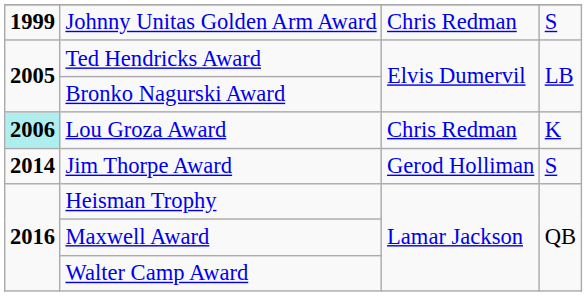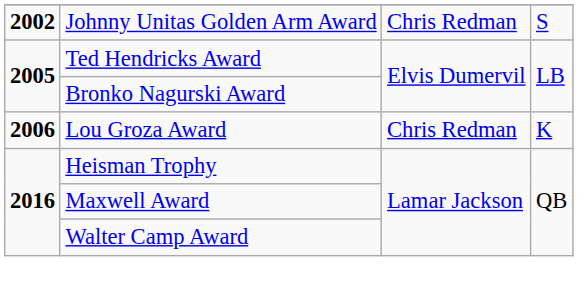Johnny Unitas Golden Arm Award | column 1: 1999 -> 2002
Lou Groza Award | column 1: paleturquoise background -> no background
- row: 2014 | Jim Thorpe Award | Gerod Holliman | S
